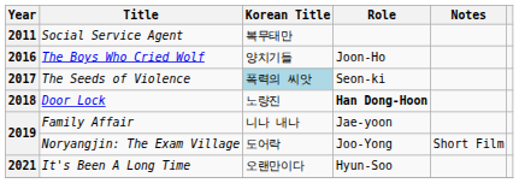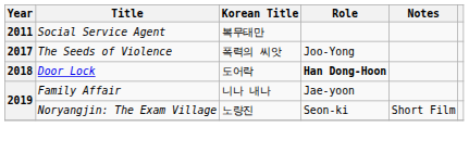- row: 2016 | The Boys Who Cried Wolf | 양치기들 | Joon-Ho
The Seeds of Violence | Korean Title: lightblue background -> no background
The Seeds of Violence | Role: Seon-ki -> Joo-Yong
Door Lock | Korean Title: 노량진 -> 도어락
Noryangjin: The Exam Village | Korean Title: 도어락 -> 노량진
Noryangjin: The Exam Village | Role: Joo-Yong -> Seon-ki
- row: 2021 | It's Been A Long Time | 오랜만이다 | Hyun-Soo
